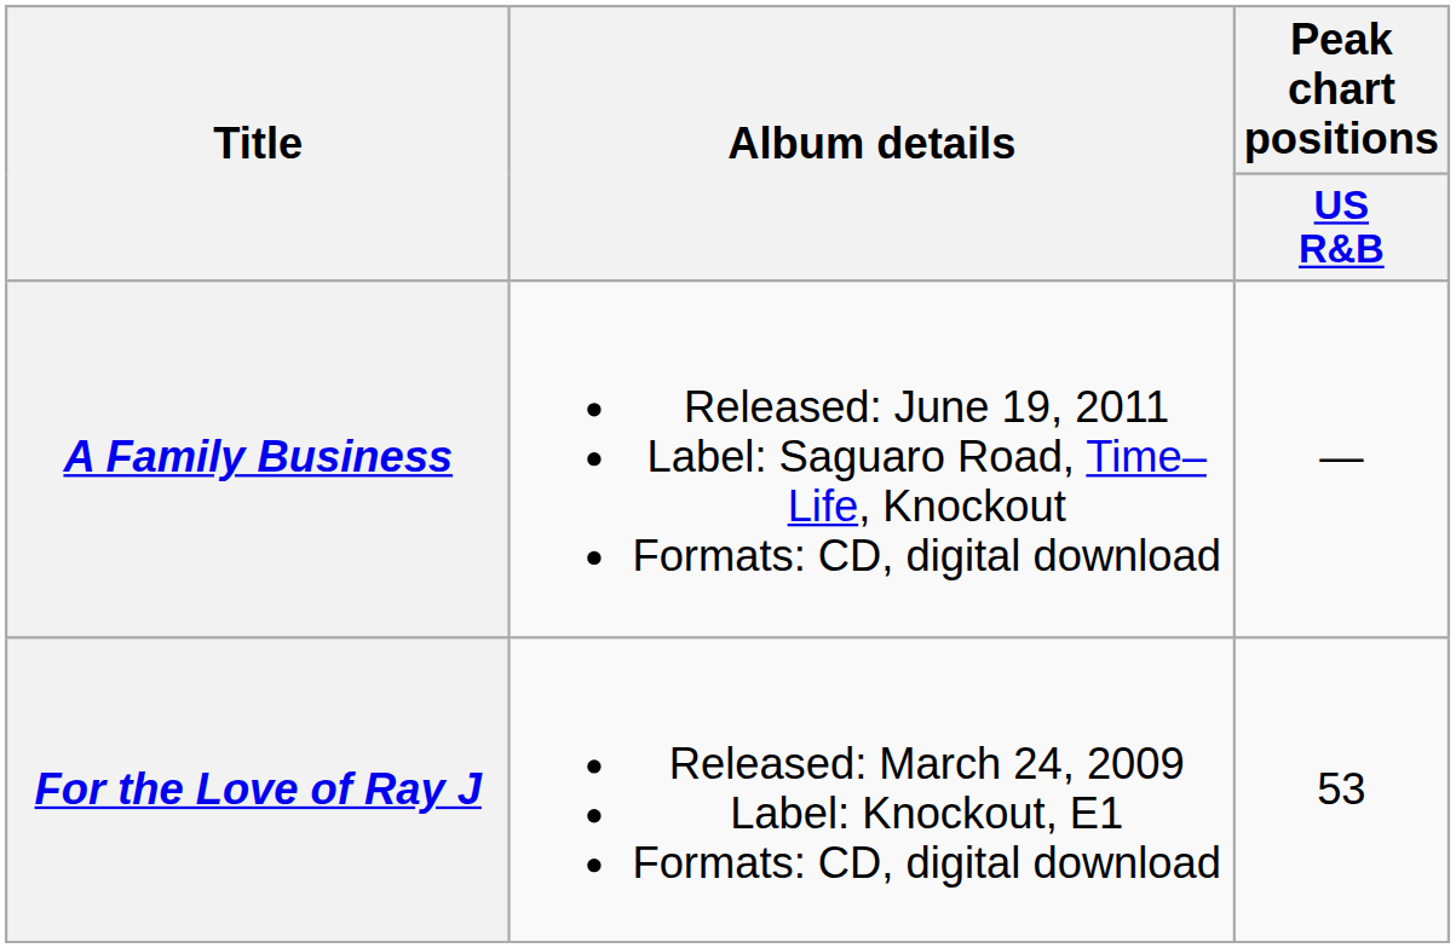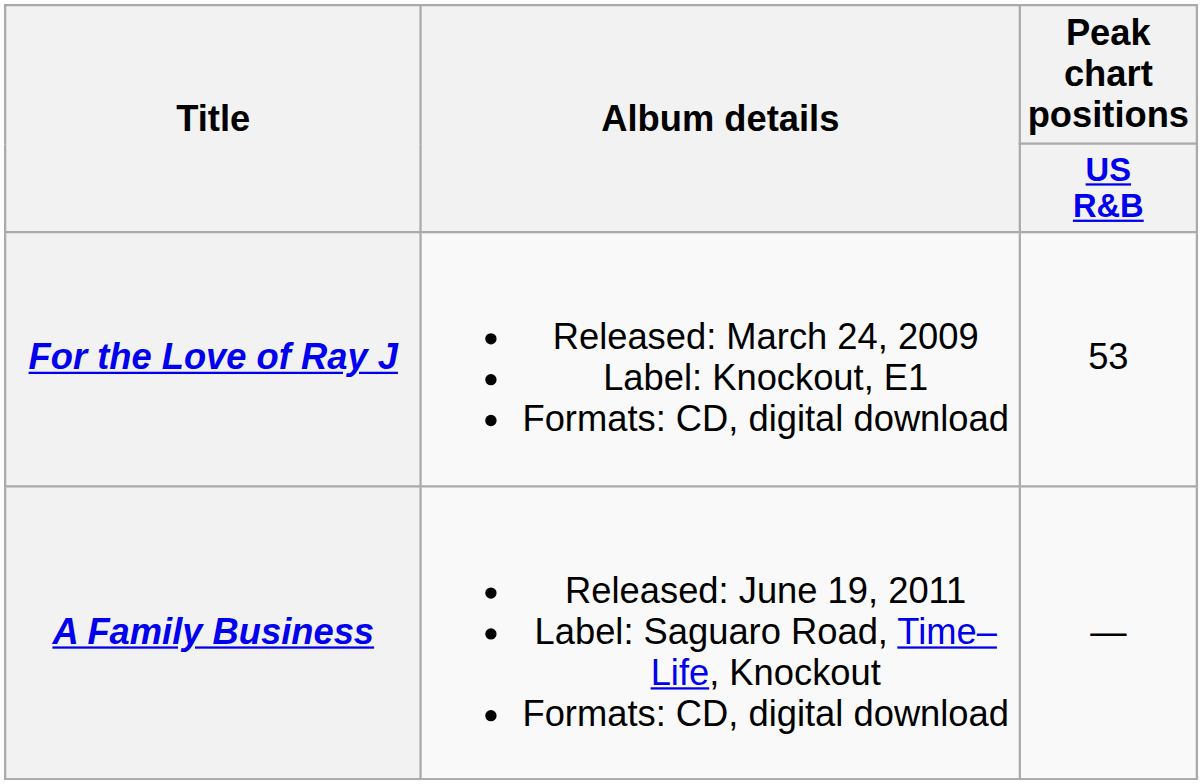rows swapped: For the Love of Ray J <-> A Family Business
